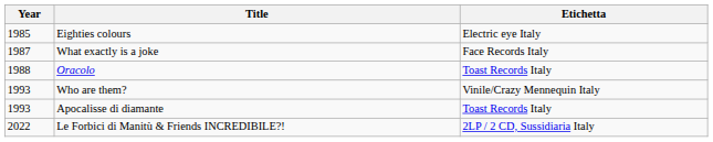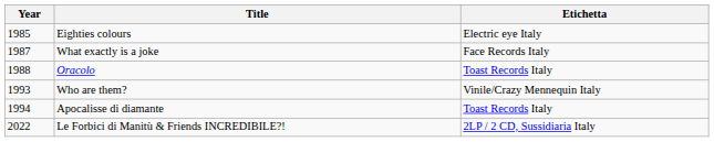Apocalisse di diamante | Year: 1993 -> 1994
